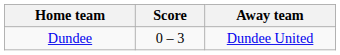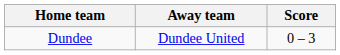columns swapped: Score <-> Away team
